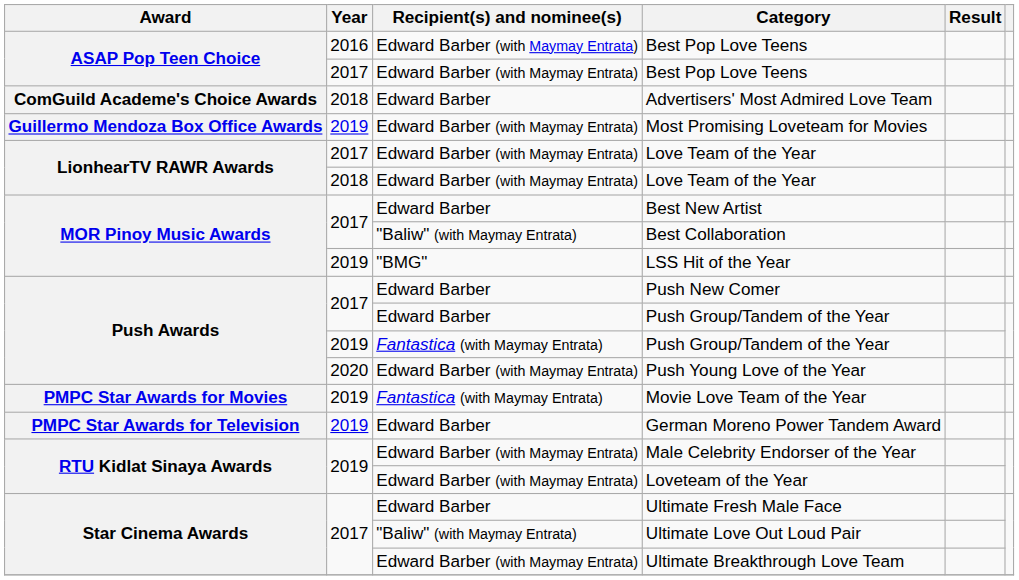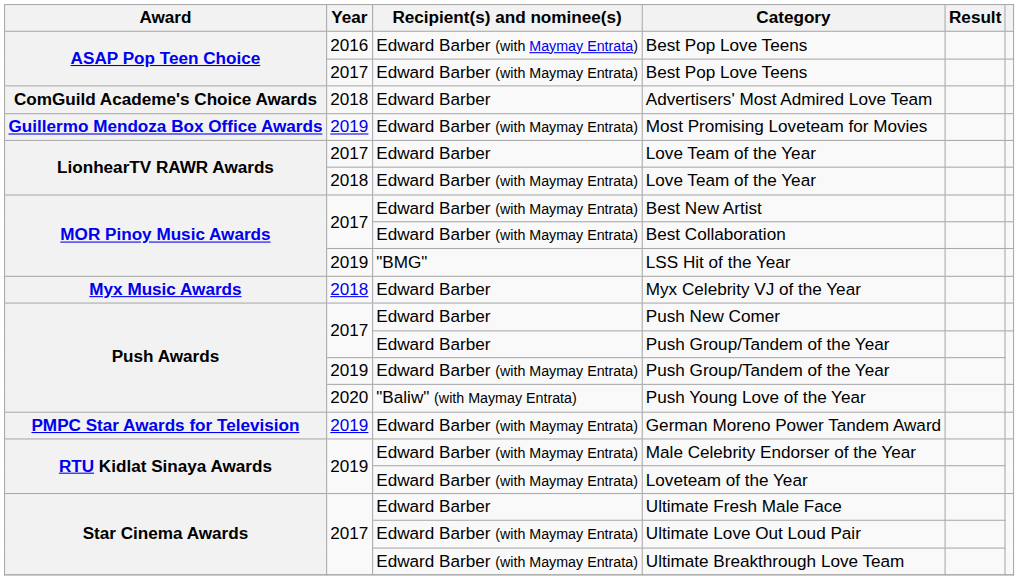2017 / Love Team of the Year | Recipient(s) and nominee(s): Edward Barber (with Maymay Entrata) -> Edward Barber
Best New Artist | Recipient(s) and nominee(s): Edward Barber -> Edward Barber (with Maymay Entrata)
Best Collaboration | Recipient(s) and nominee(s): "Baliw" (with Maymay Entrata) -> Edward Barber (with Maymay Entrata)
+ row: Myx Music Awards | 2018 | Edward Barber | Myx Celebrity VJ of the Year
2019 / Push Group/Tandem of the Year | Recipient(s) and nominee(s): Fantastica (with Maymay Entrata) -> Edward Barber (with Maymay Entrata)
Push Young Love of the Year | Recipient(s) and nominee(s): Edward Barber (with Maymay Entrata) -> "Baliw" (with Maymay Entrata)
- row: PMPC Star Awards for Movies | 2019 | Fantastica (with Maymay Entrata) | Movie Love Team of the Year
German Moreno Power Tandem Award | Recipient(s) and nominee(s): Edward Barber -> Edward Barber (with Maymay Entrata)
Ultimate Love Out Loud Pair | Recipient(s) and nominee(s): "Baliw" (with Maymay Entrata) -> Edward Barber (with Maymay Entrata)
